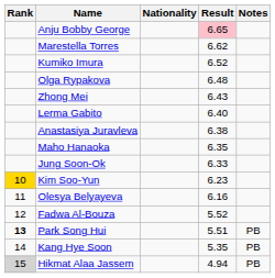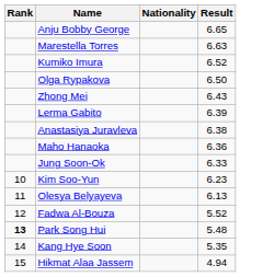- column: Notes | PB | PB | PB
Anju Bobby George | Result: pink background -> no background
Marestella Torres | Result: 6.62 -> 6.63
Olga Rypakova | Result: 6.48 -> 6.50
Lerma Gabito | Result: 6.40 -> 6.39
Maho Hanaoka | Result: 6.35 -> 6.36
Kim Soo-Yun | Rank: gold background -> no background
Olesya Belyayeva | Result: 6.16 -> 6.13
Park Song Hui | Result: 5.51 -> 5.48
Hikmat Alaa Jassem | Rank: lightgrey background -> no background
